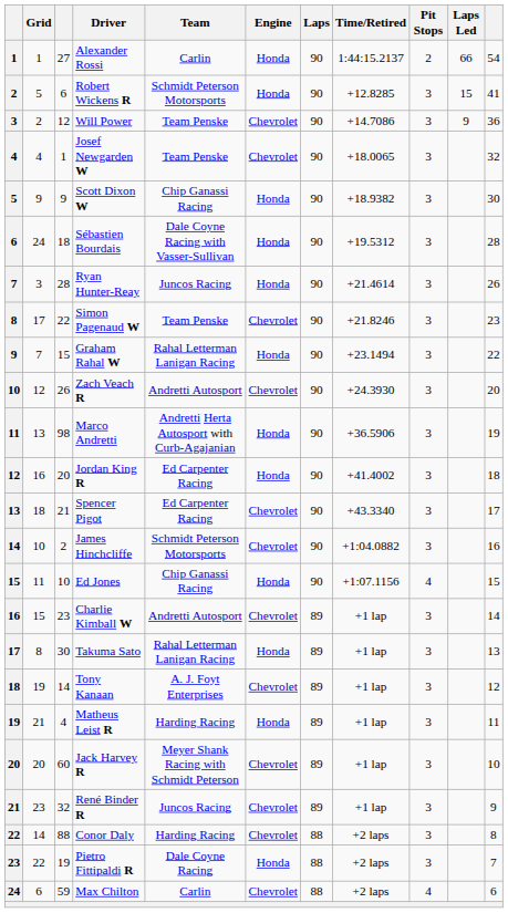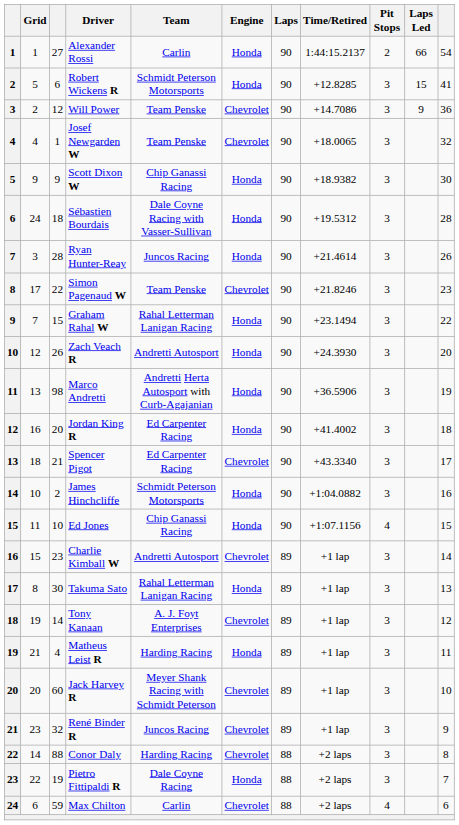Zach Veach R | Engine: Chevrolet -> Honda
James Hinchcliffe | Engine: Chevrolet -> Honda
